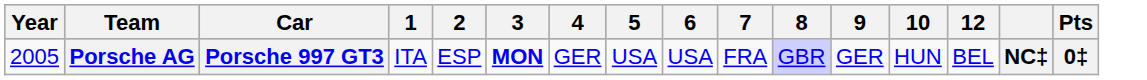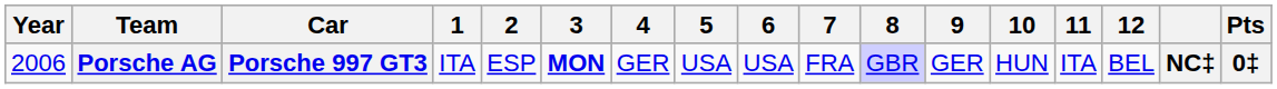+ column: 11 | ITA
Porsche AG | Year: 2005 -> 2006
